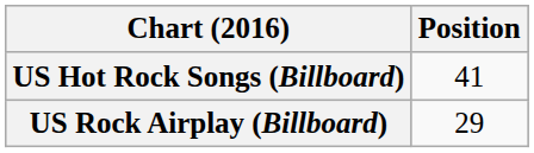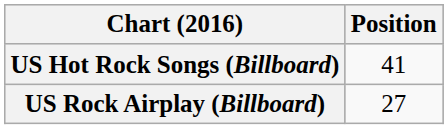US Rock Airplay (Billboard) | Position: 29 -> 27
